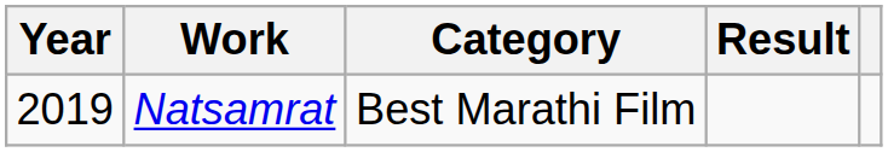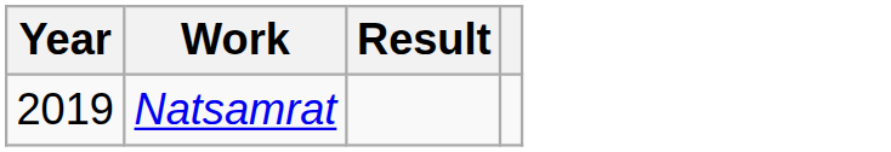- column: Category | Best Marathi Film
